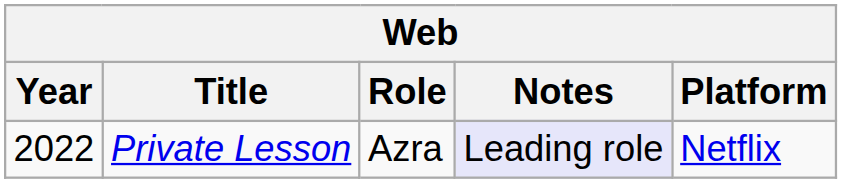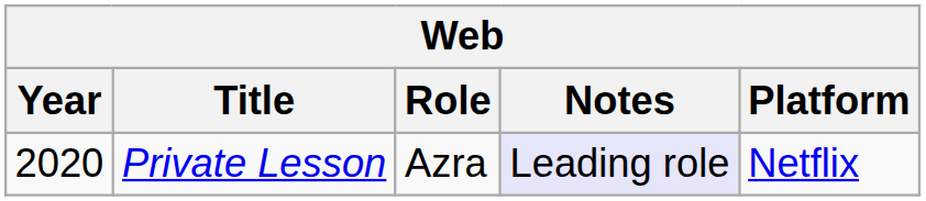Private Lesson | Year: 2022 -> 2020
